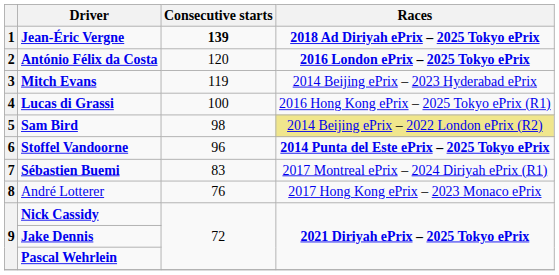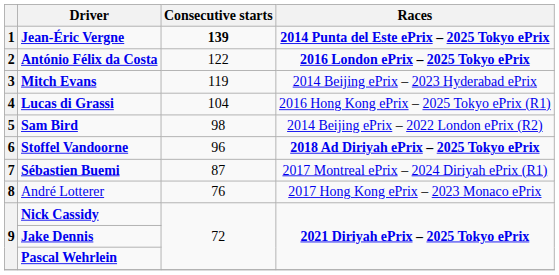Jean-Éric Vergne | Races: 2018 Ad Diriyah ePrix – 2025 Tokyo ePrix -> 2014 Punta del Este ePrix – 2025 Tokyo ePrix
António Félix da Costa | Consecutive starts: 120 -> 122
Lucas di Grassi | Consecutive starts: 100 -> 104
Sam Bird | Races: khaki background -> no background
Stoffel Vandoorne | Races: 2014 Punta del Este ePrix – 2025 Tokyo ePrix -> 2018 Ad Diriyah ePrix – 2025 Tokyo ePrix
Sébastien Buemi | Consecutive starts: 83 -> 87
